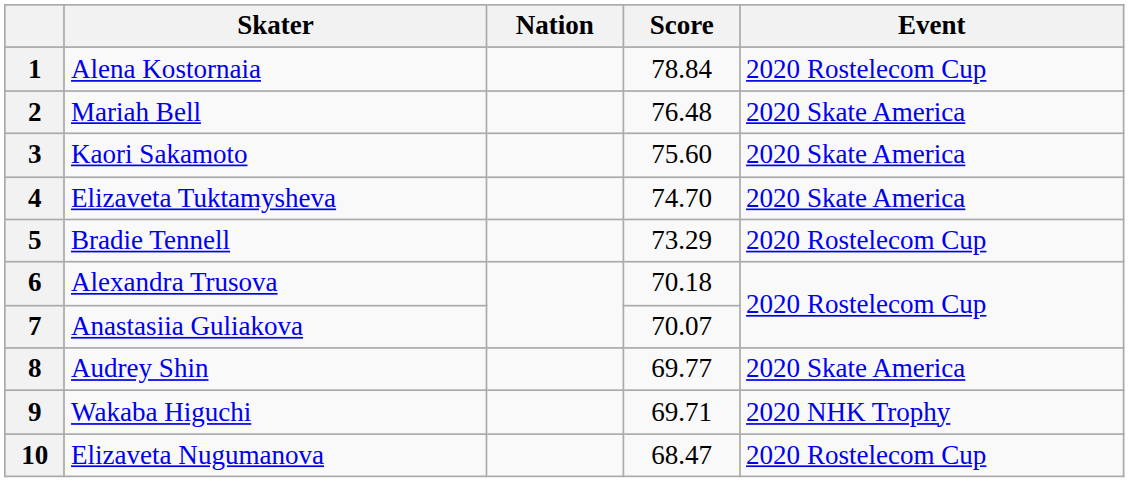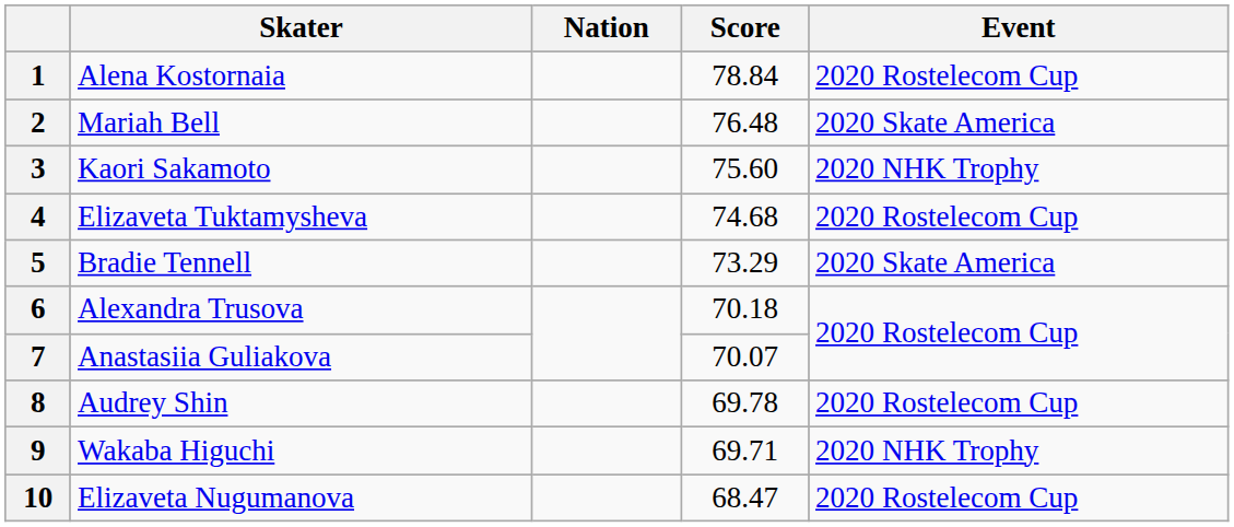3 | Event: 2020 Skate America -> 2020 NHK Trophy
4 | Score: 74.70 -> 74.68
4 | Event: 2020 Skate America -> 2020 Rostelecom Cup
5 | Event: 2020 Rostelecom Cup -> 2020 Skate America
8 | Score: 69.77 -> 69.78
8 | Event: 2020 Skate America -> 2020 Rostelecom Cup
